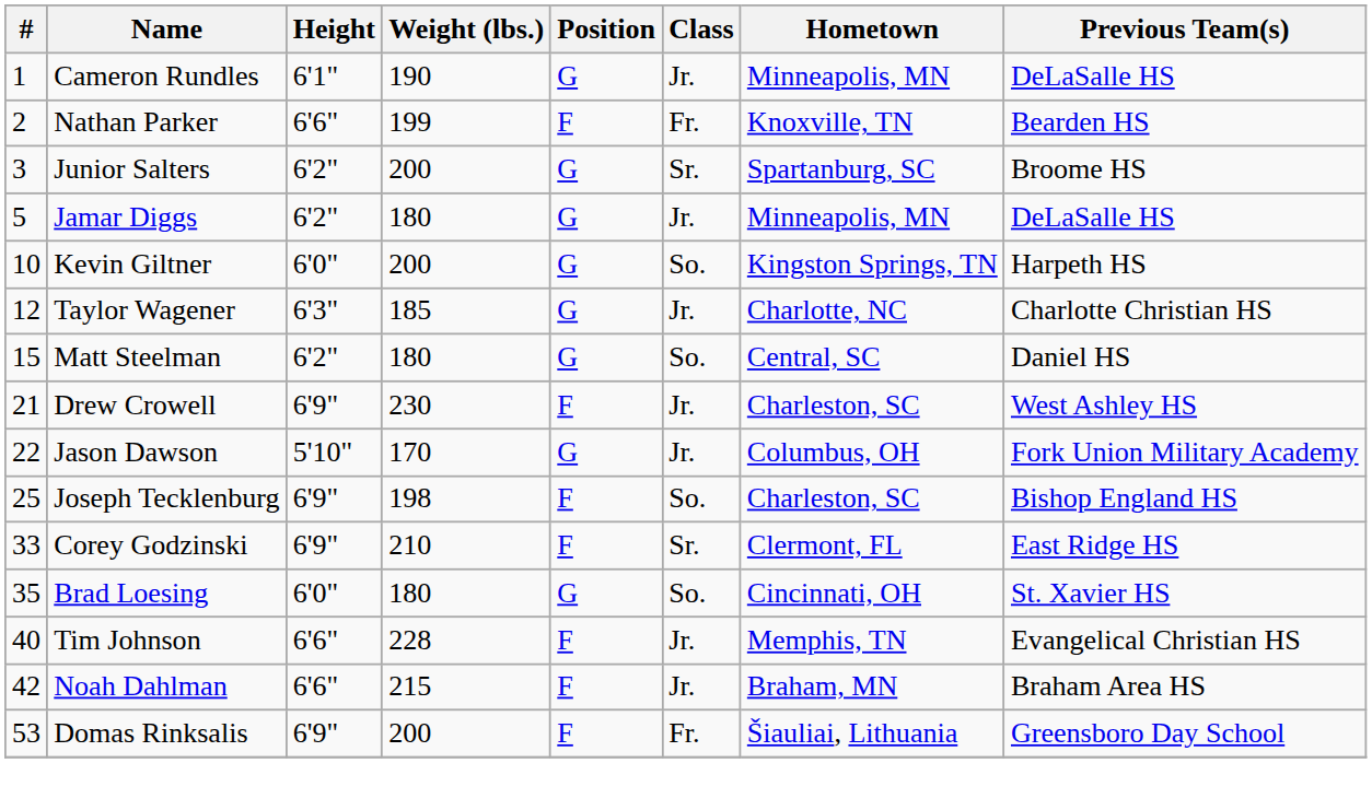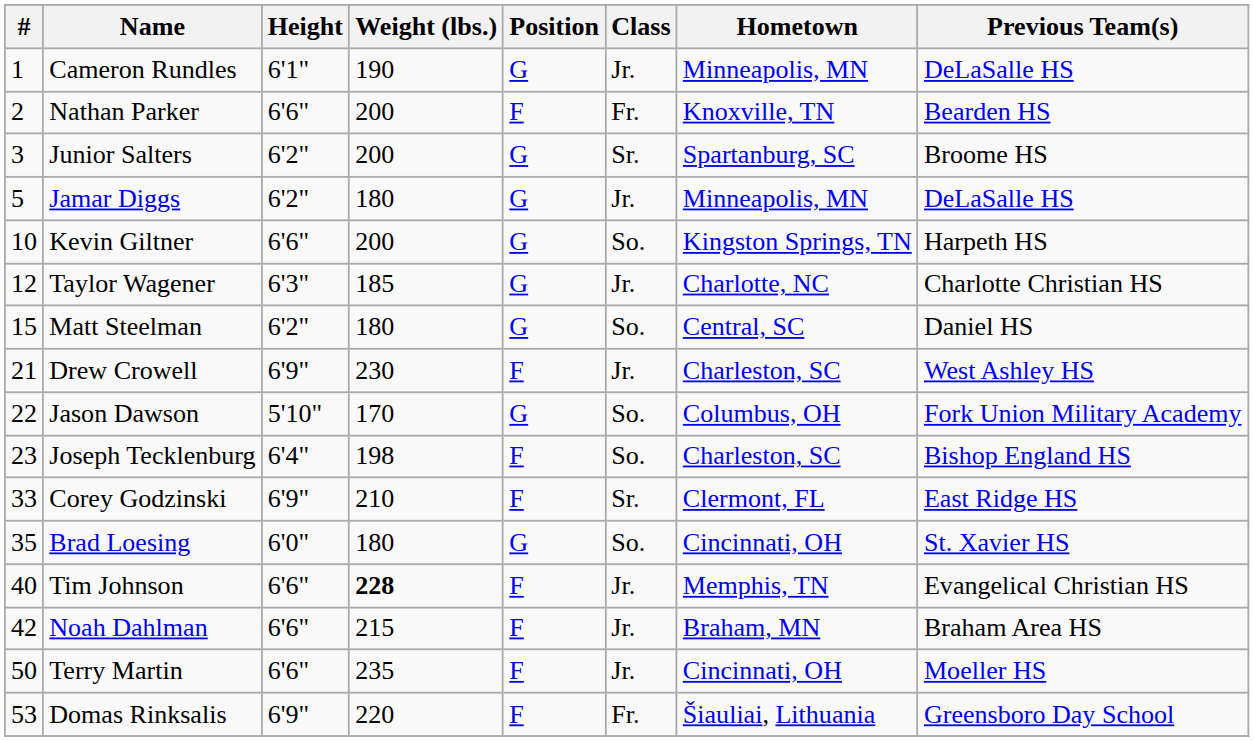Nathan Parker | Weight (lbs.): 199 -> 200
Kevin Giltner | Height: 6'0" -> 6'6"
Jason Dawson | Class: Jr. -> So.
Joseph Tecklenburg | #: 25 -> 23
Joseph Tecklenburg | Height: 6'9" -> 6'4"
Tim Johnson | Weight (lbs.): normal -> bold
+ row: 50 | Terry Martin | 6'6" | 235 | F | Jr. | Cincinnati, OH | Moeller HS
Domas Rinksalis | Weight (lbs.): 200 -> 220
